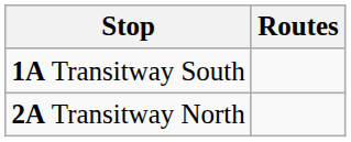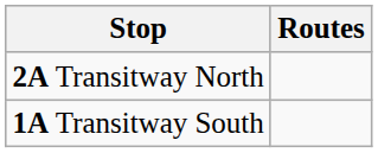rows swapped: 1A Transitway South <-> 2A Transitway North
